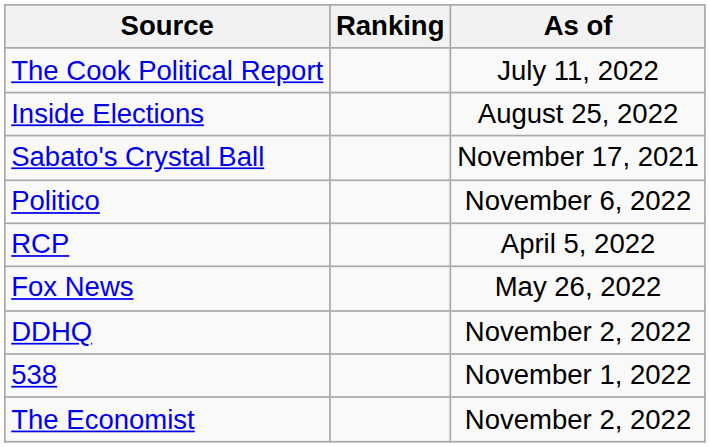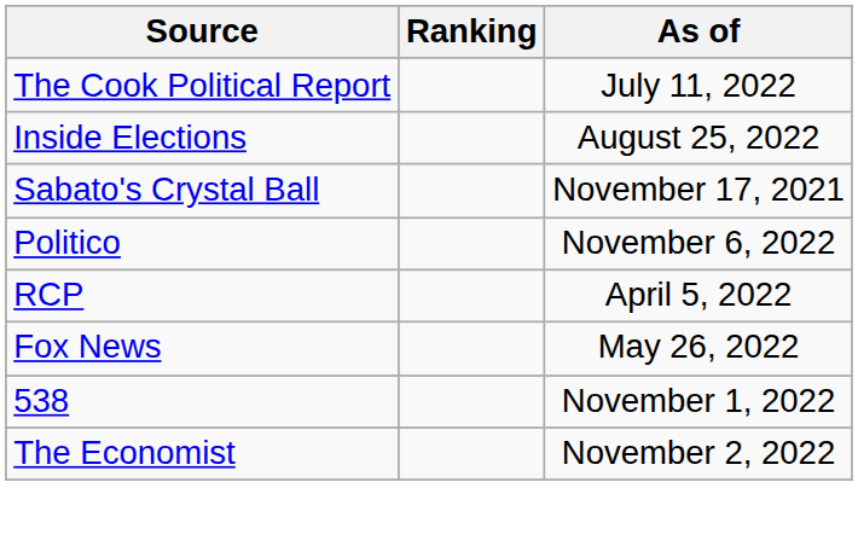- row: DDHQ | November 2, 2022
